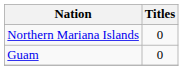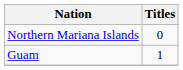Guam | Titles: 0 -> 1
